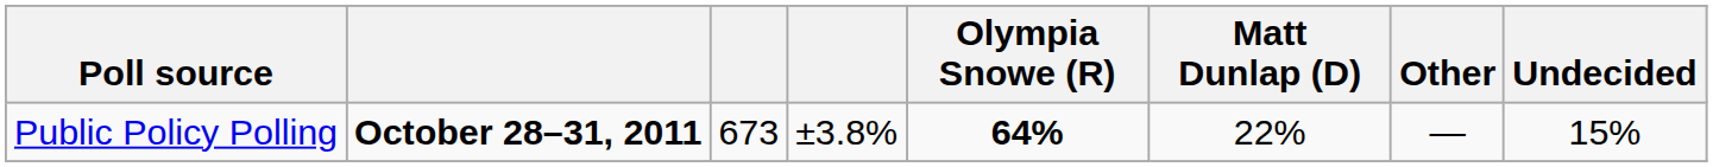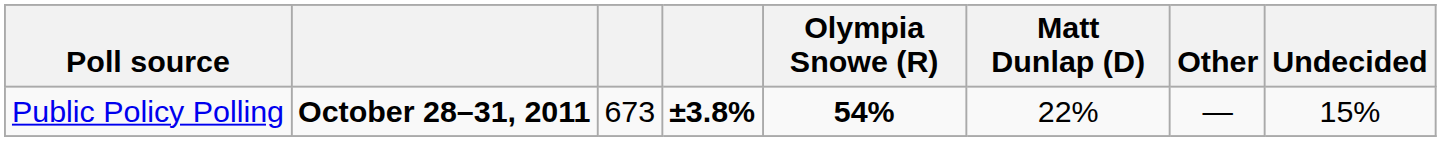Public Policy Polling | column 4: normal -> bold
Public Policy Polling | Olympia Snowe (R): 64% -> 54%
